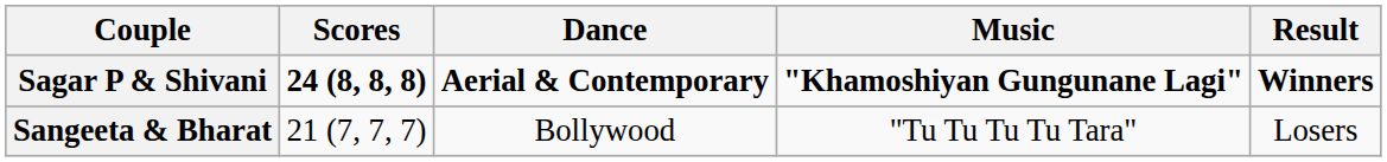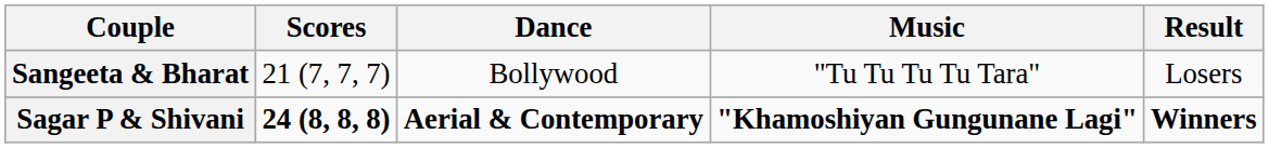rows swapped: Sagar P & Shivani <-> Sangeeta & Bharat
